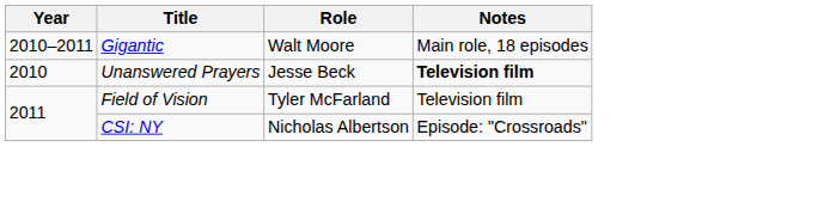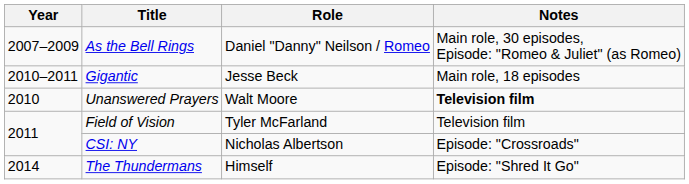+ row: 2007–2009 | As the Bell Rings | Daniel "Danny" Neilson / Romeo | Main role, 30 episodes, Episode: "Romeo & Juliet" (as Romeo)
Gigantic | Role: Walt Moore -> Jesse Beck
Unanswered Prayers | Role: Jesse Beck -> Walt Moore
+ row: 2014 | The Thundermans | Himself | Episode: "Shred It Go"
